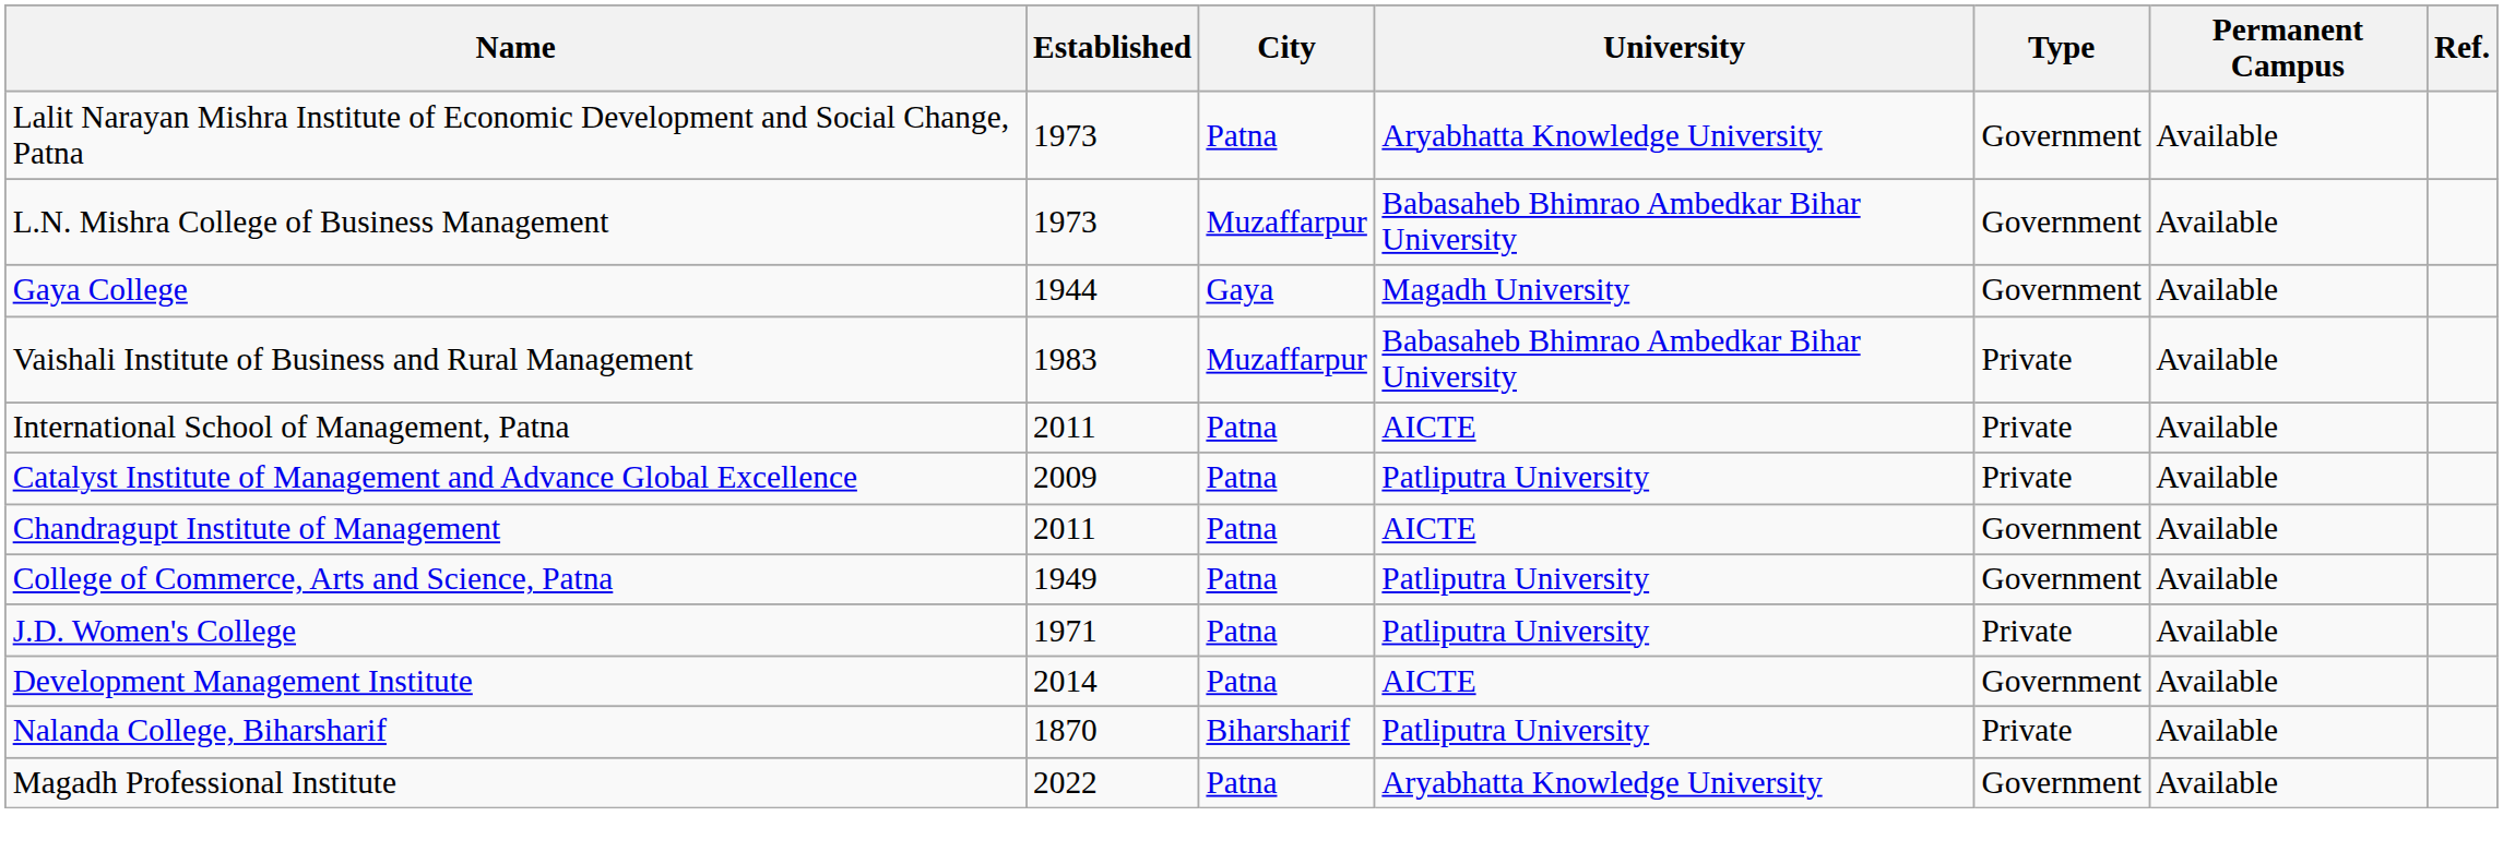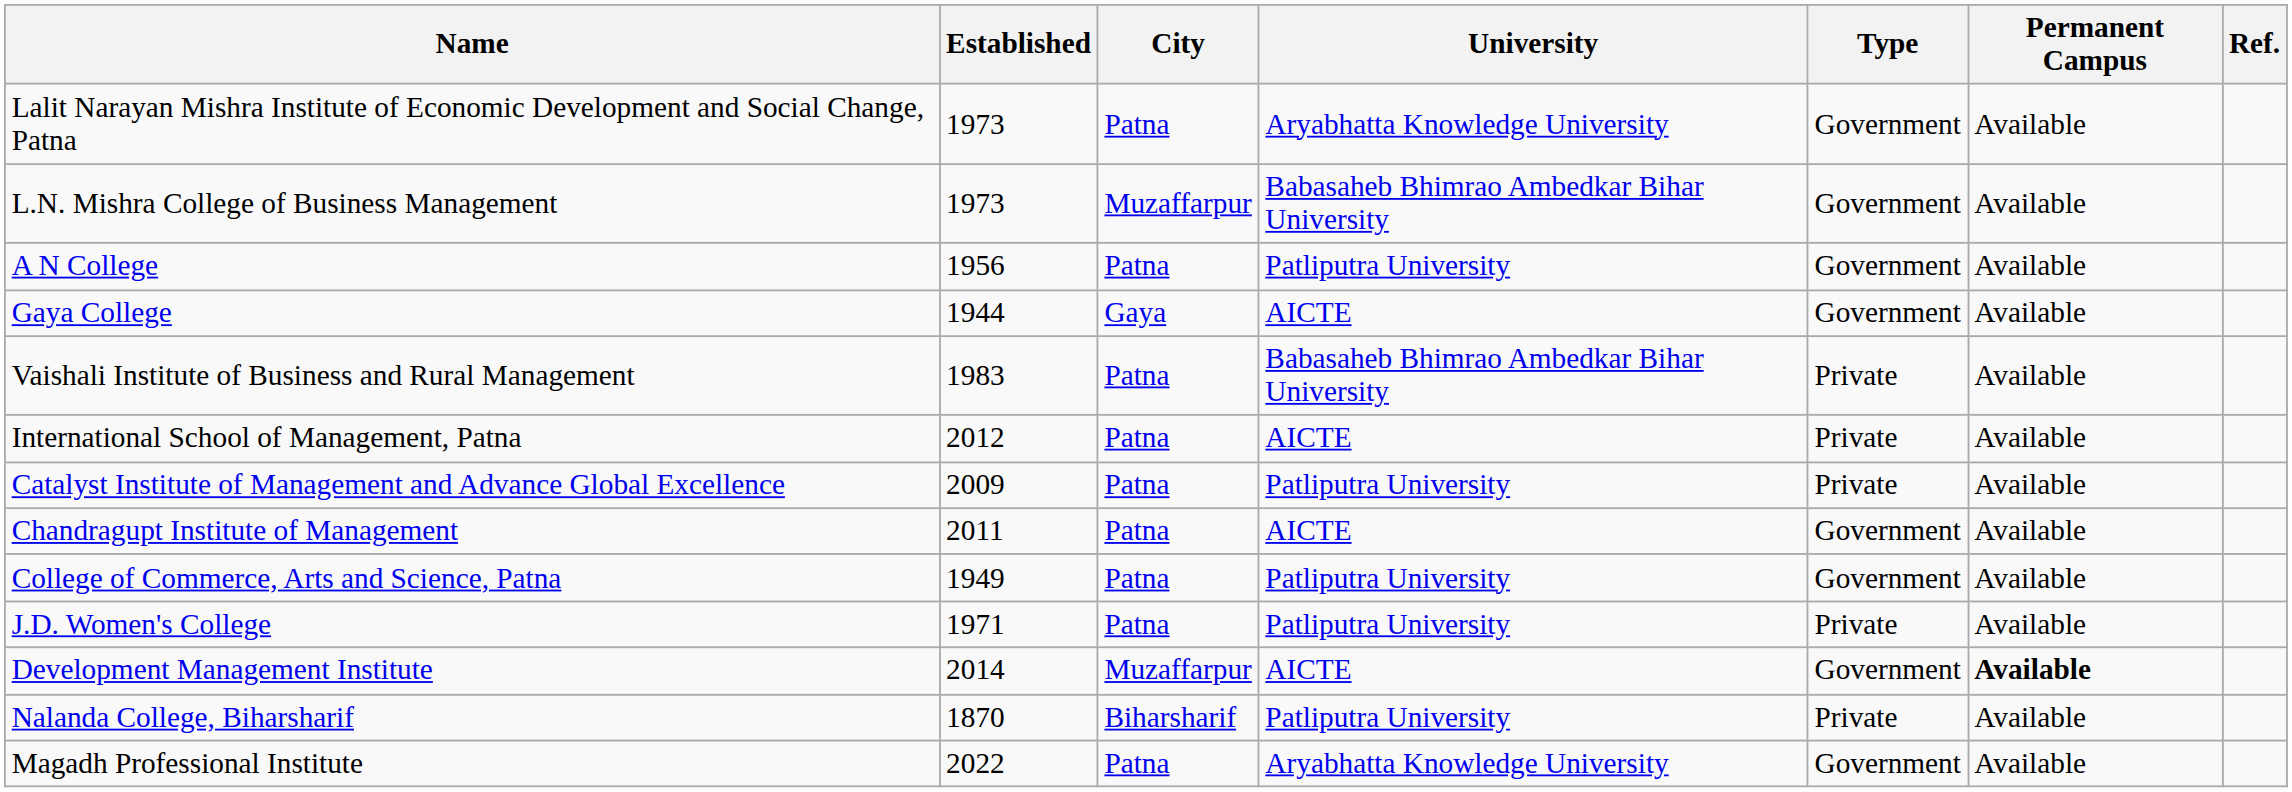+ row: A N College | 1956 | Patna | Patliputra University | Government | Available
Gaya College | University: Magadh University -> AICTE
Vaishali Institute of Business and Rural Management | City: Muzaffarpur -> Patna
International School of Management, Patna | Established: 2011 -> 2012
Development Management Institute | City: Patna -> Muzaffarpur
Development Management Institute | Permanent Campus: normal -> bold
